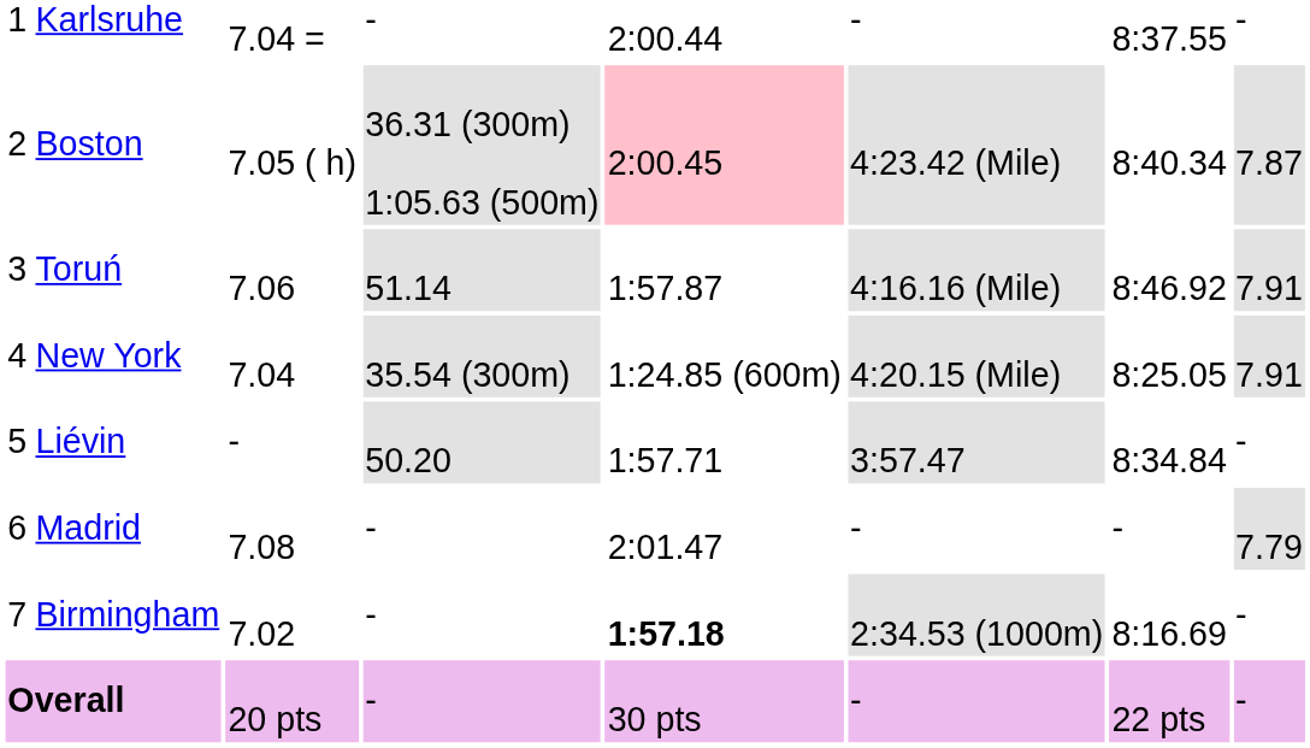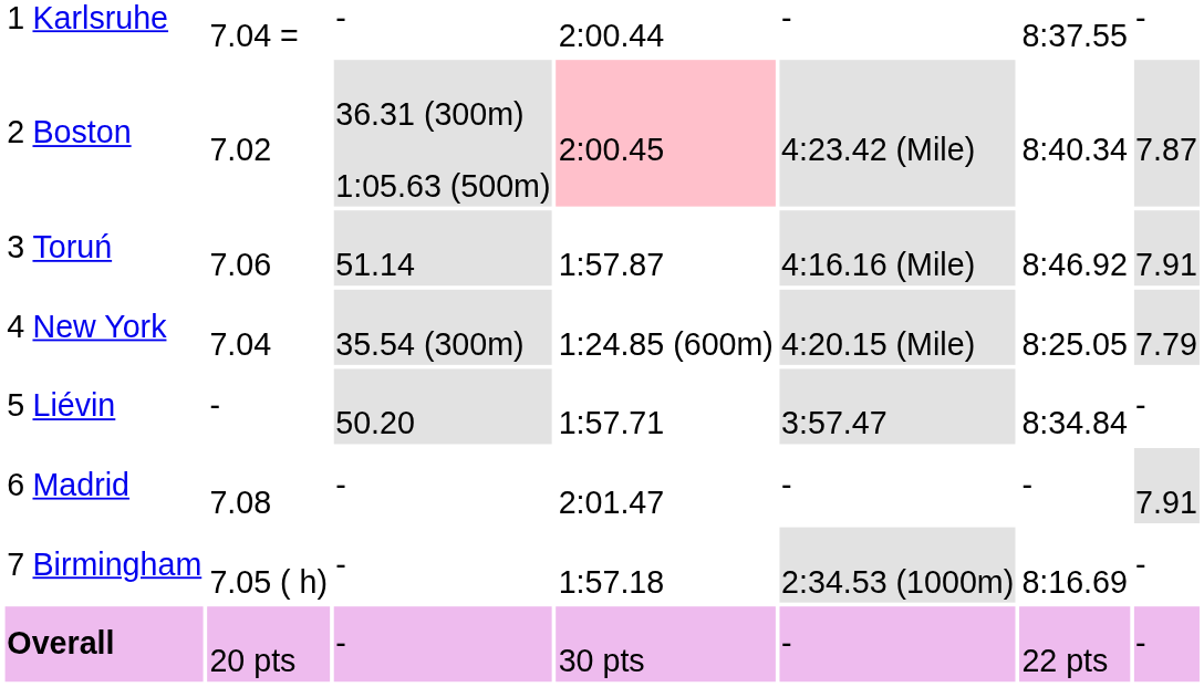Boston | column 3: 7.05 ( h) -> 7.02
New York | column 8: 7.91 -> 7.79
Madrid | column 8: 7.79 -> 7.91
Birmingham | column 3: 7.02 -> 7.05 ( h)
Birmingham | column 5: bold -> normal
